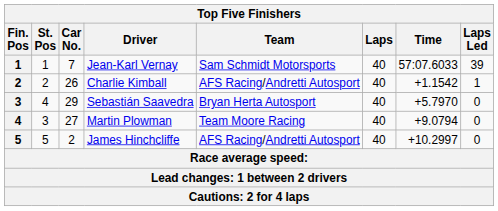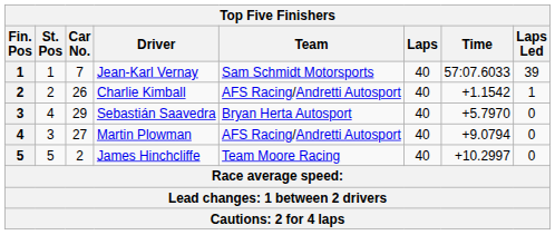Martin Plowman | Team: Team Moore Racing -> AFS Racing/Andretti Autosport
James Hinchcliffe | Team: AFS Racing/Andretti Autosport -> Team Moore Racing
